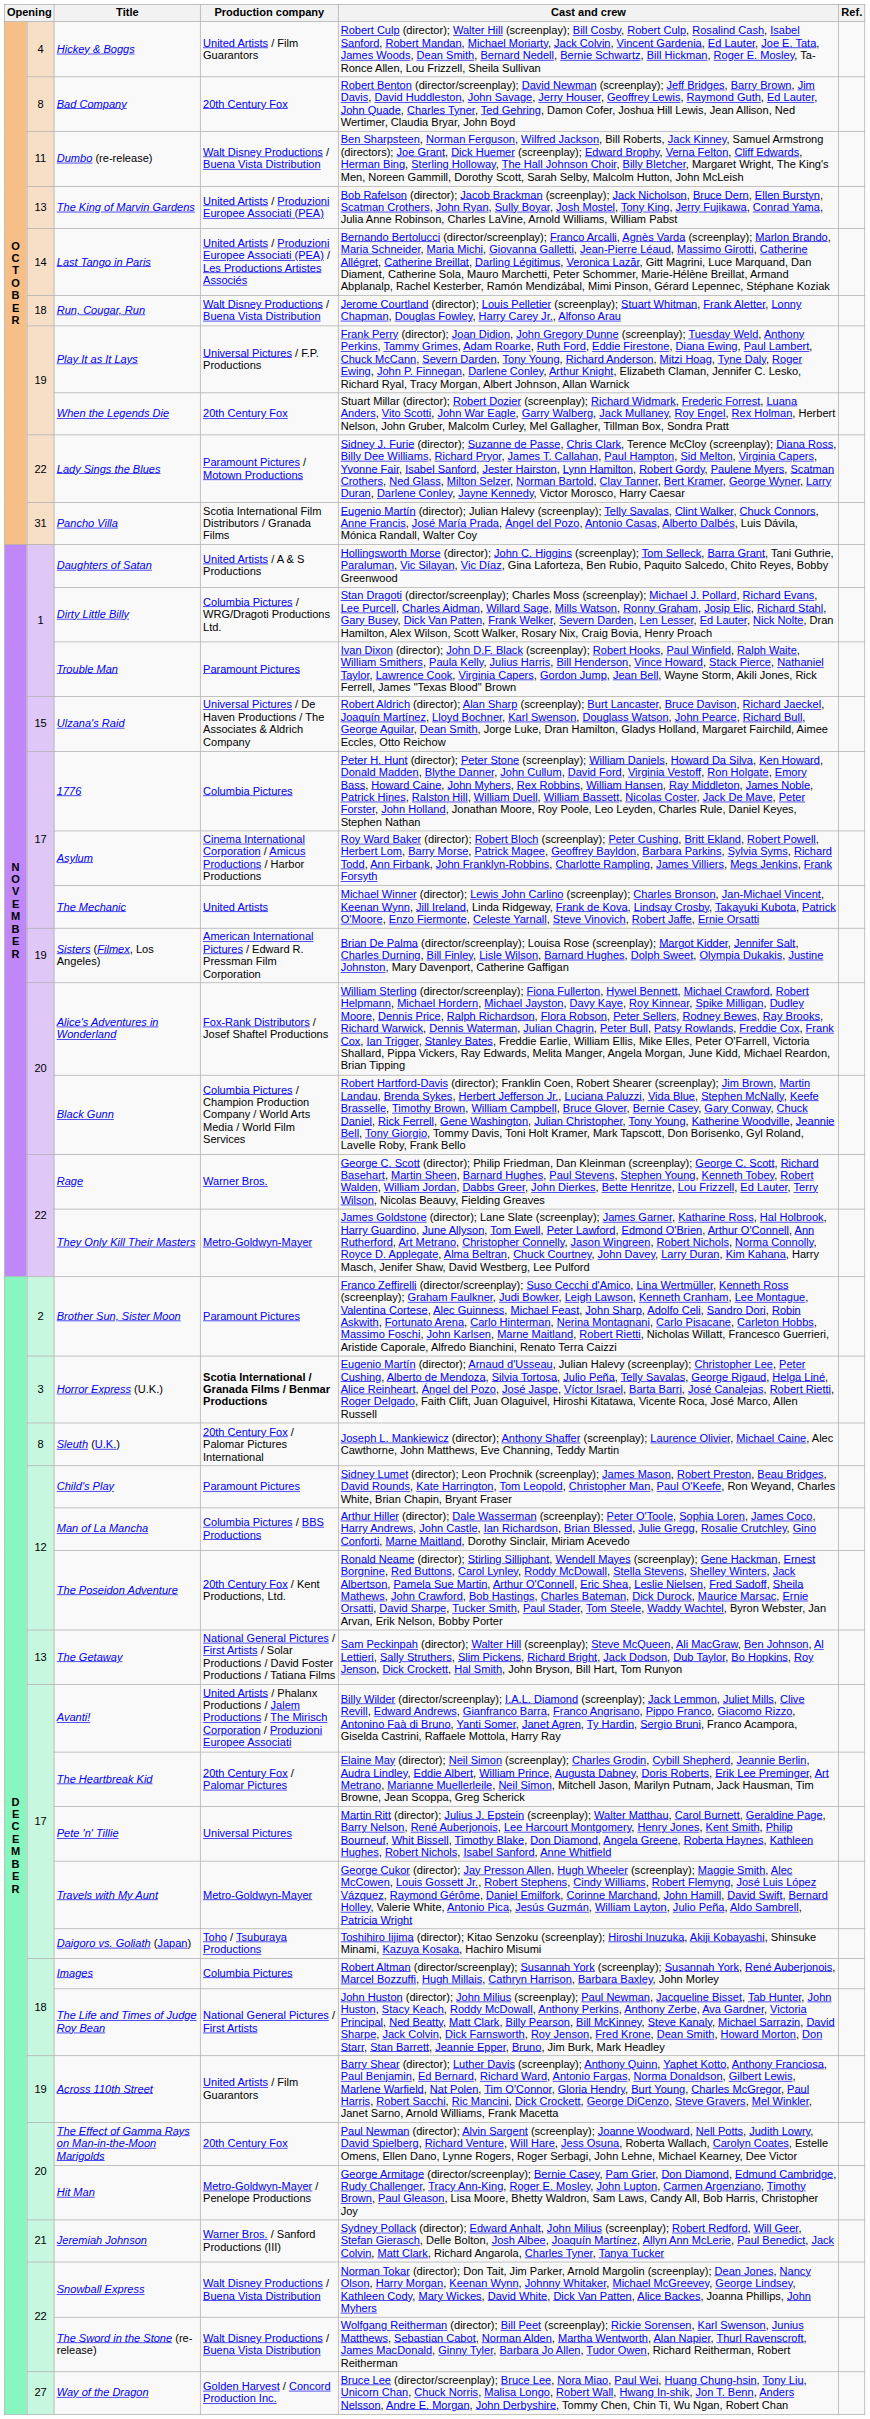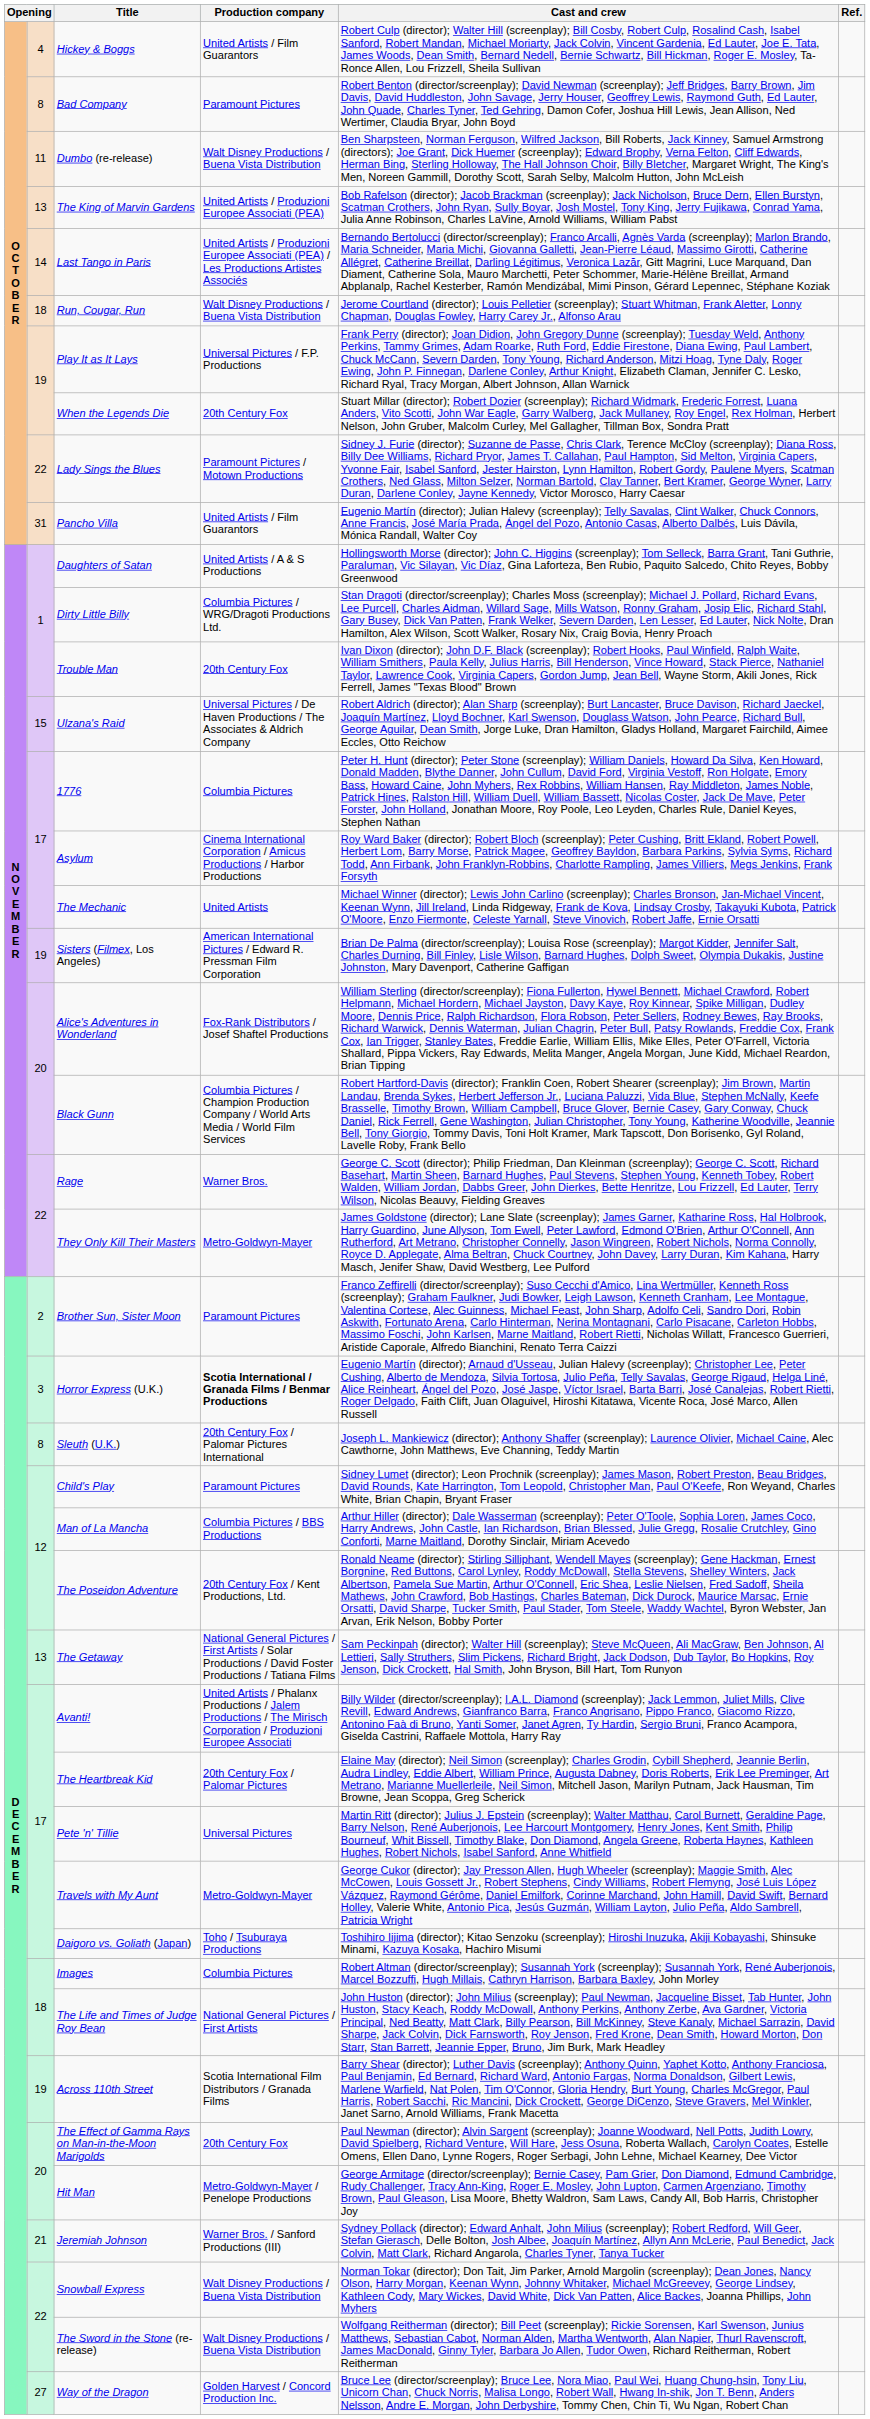Bad Company | Production company: 20th Century Fox -> Paramount Pictures
Pancho Villa | Production company: Scotia International Film Distributors / Granada Films -> United Artists / Film Guarantors
Trouble Man | Production company: Paramount Pictures -> 20th Century Fox
Across 110th Street | Production company: United Artists / Film Guarantors -> Scotia International Film Distributors / Granada Films
